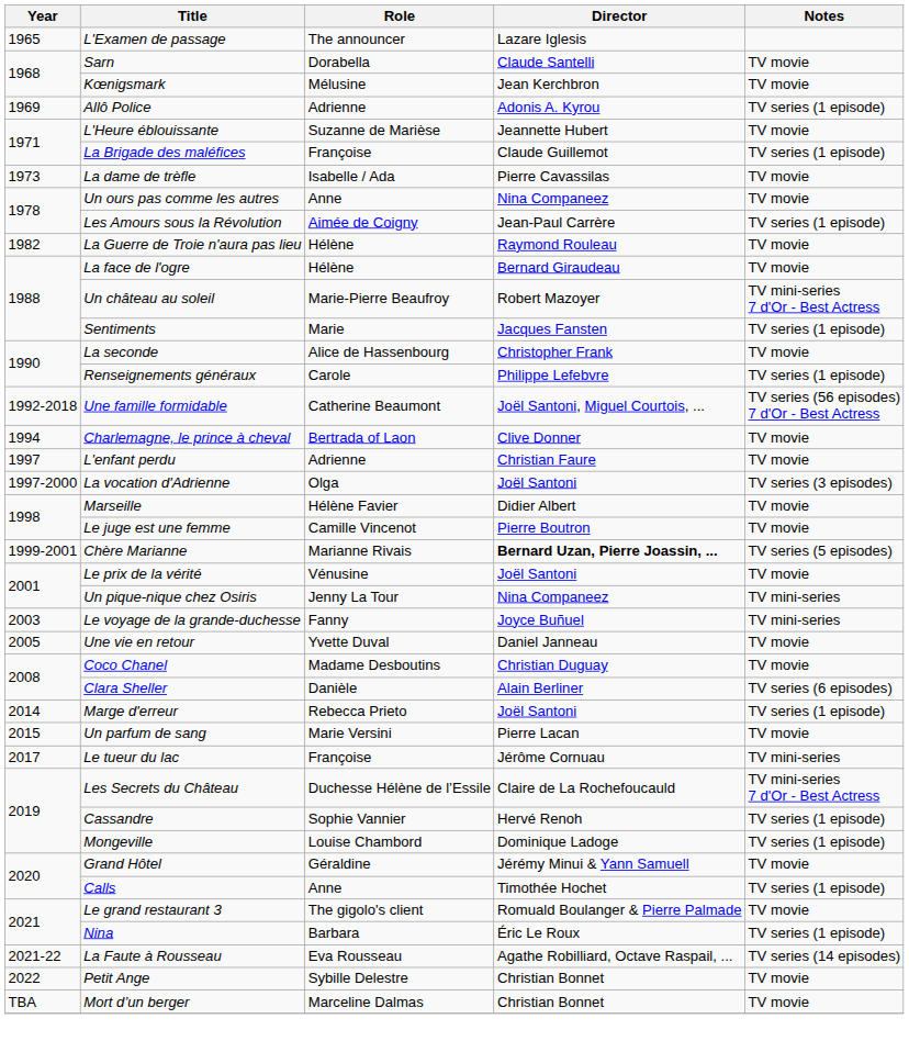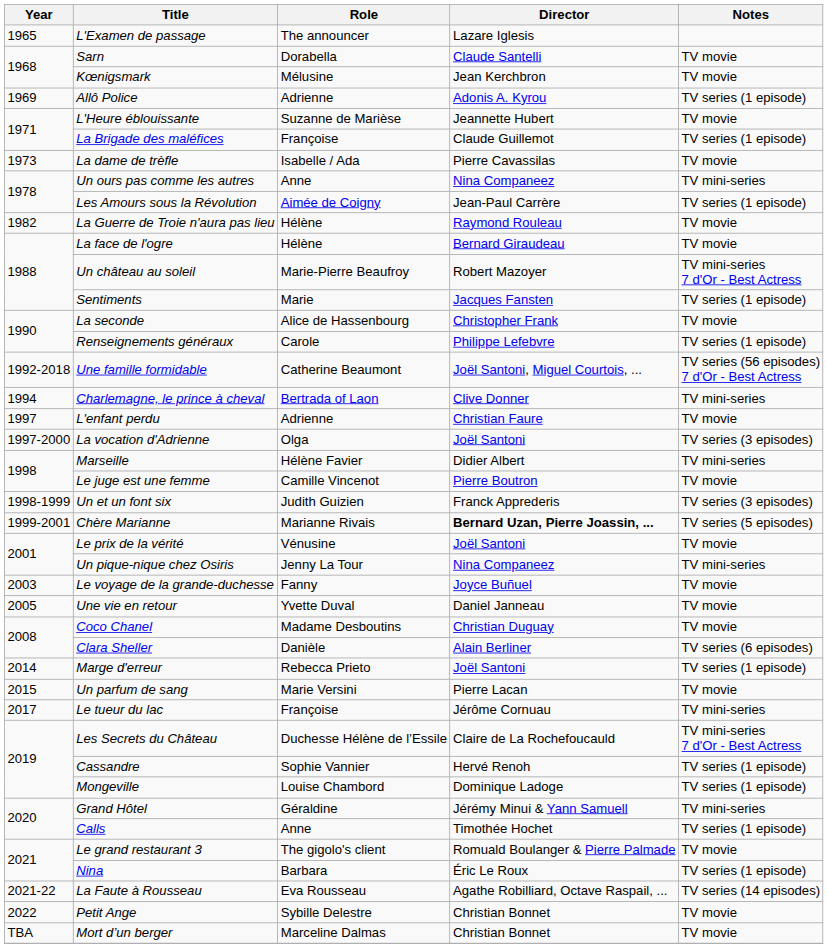Un ours pas comme les autres | Notes: TV movie -> TV mini-series
Charlemagne, le prince à cheval | Notes: TV movie -> TV mini-series
Marseille | Notes: TV movie -> TV mini-series
+ row: 1998-1999 | Un et un font six | Judith Guizien | Franck Apprederis | TV series (3 episodes)
Le voyage de la grande-duchesse | Notes: TV mini-series -> TV movie
Grand Hôtel | Notes: TV movie -> TV mini-series
